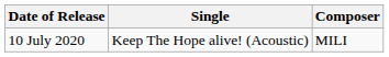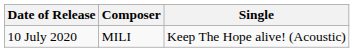columns swapped: Single <-> Composer
